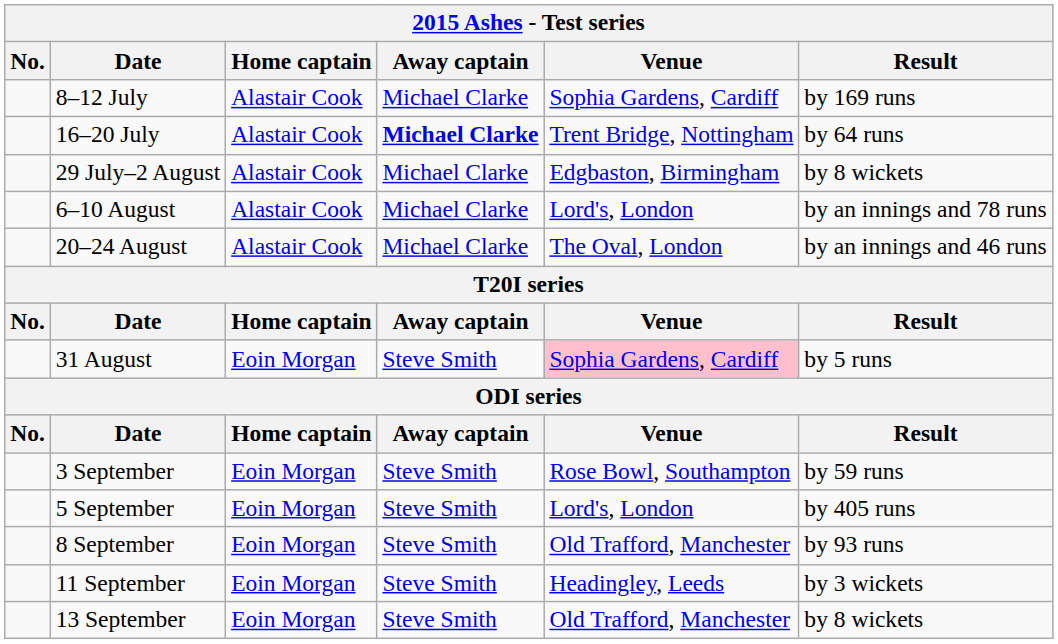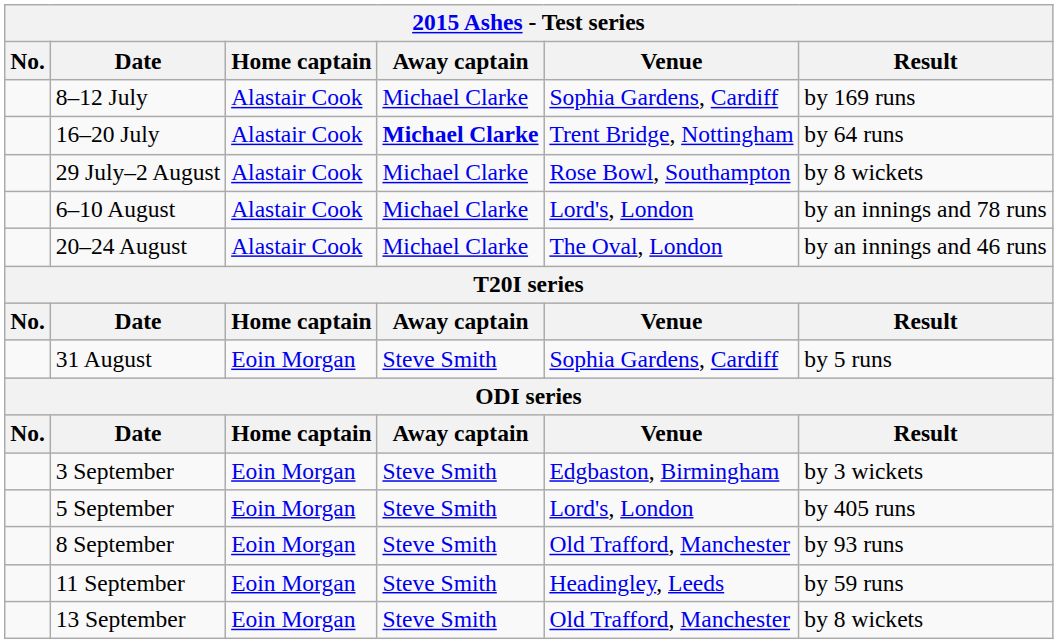29 July–2 August | Venue: Edgbaston, Birmingham -> Rose Bowl, Southampton
31 August | Venue: pink background -> no background
3 September | Venue: Rose Bowl, Southampton -> Edgbaston, Birmingham
3 September | Result: by 59 runs -> by 3 wickets
11 September | Result: by 3 wickets -> by 59 runs
